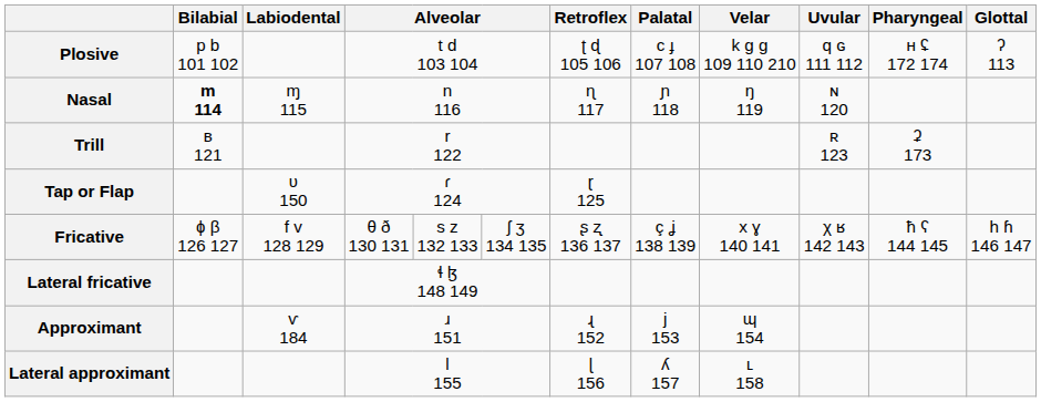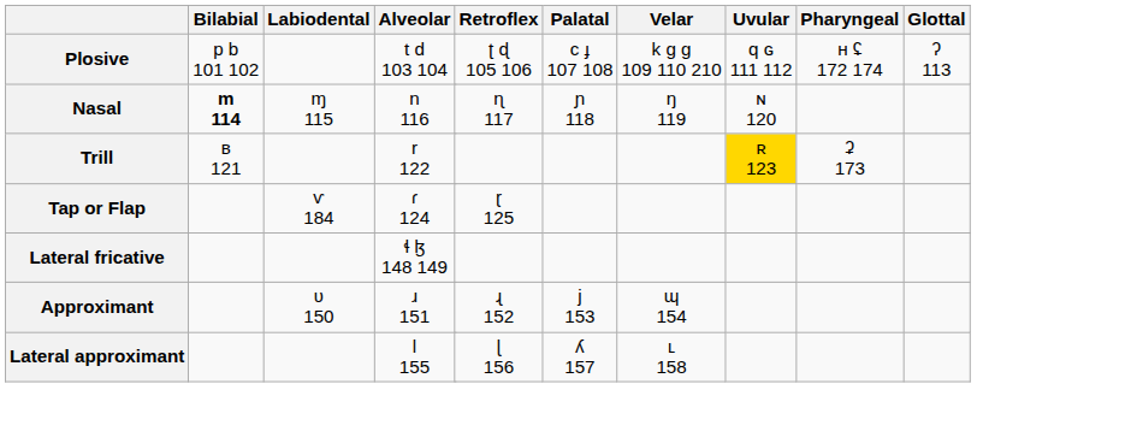Trill | Uvular: no background -> gold background
Tap or Flap | Labiodental: ʋ 150 -> ⱱ 184
- row: Fricative | ɸ β 126 127 | f v 128 129 | θ ð 130 131 | s z 132 133 | ʃ ʒ 134 135 | ʂ ʐ 136 137 | ç ʝ 138 139 | x ɣ 140 141 | χ ʁ 142 143 | ħ ʕ 144 145 | h ɦ 146 147
Approximant | Labiodental: ⱱ 184 -> ʋ 150
